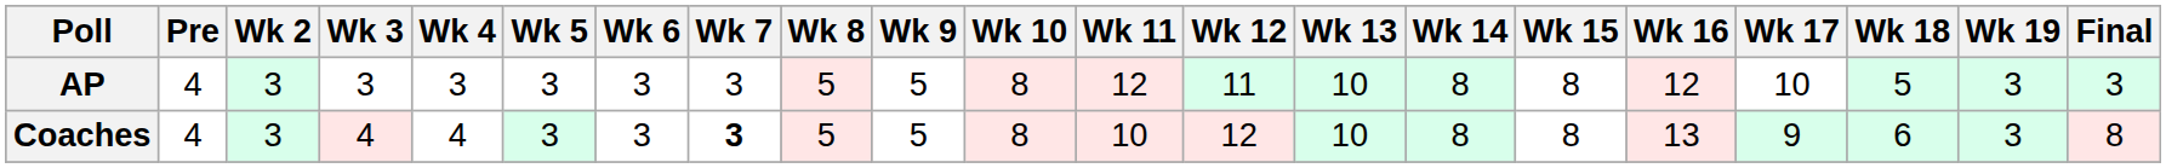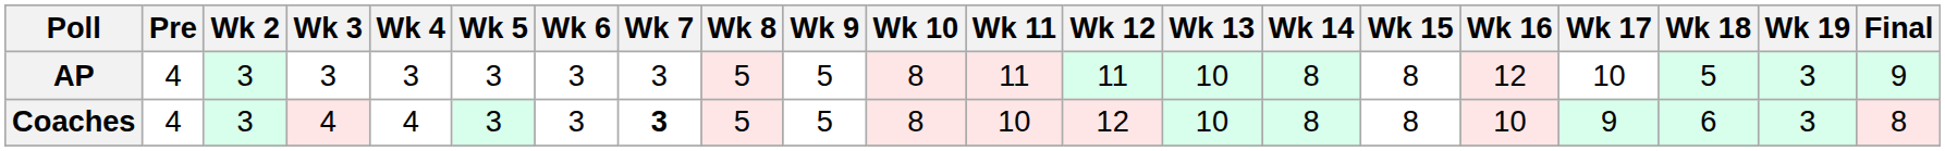AP | Wk 11: 12 -> 11
AP | Final: 3 -> 9
Coaches | Wk 16: 13 -> 10
